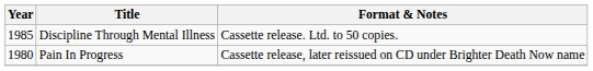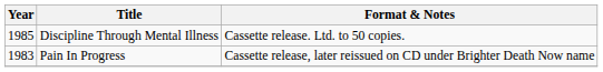Pain In Progress | Year: 1980 -> 1983
